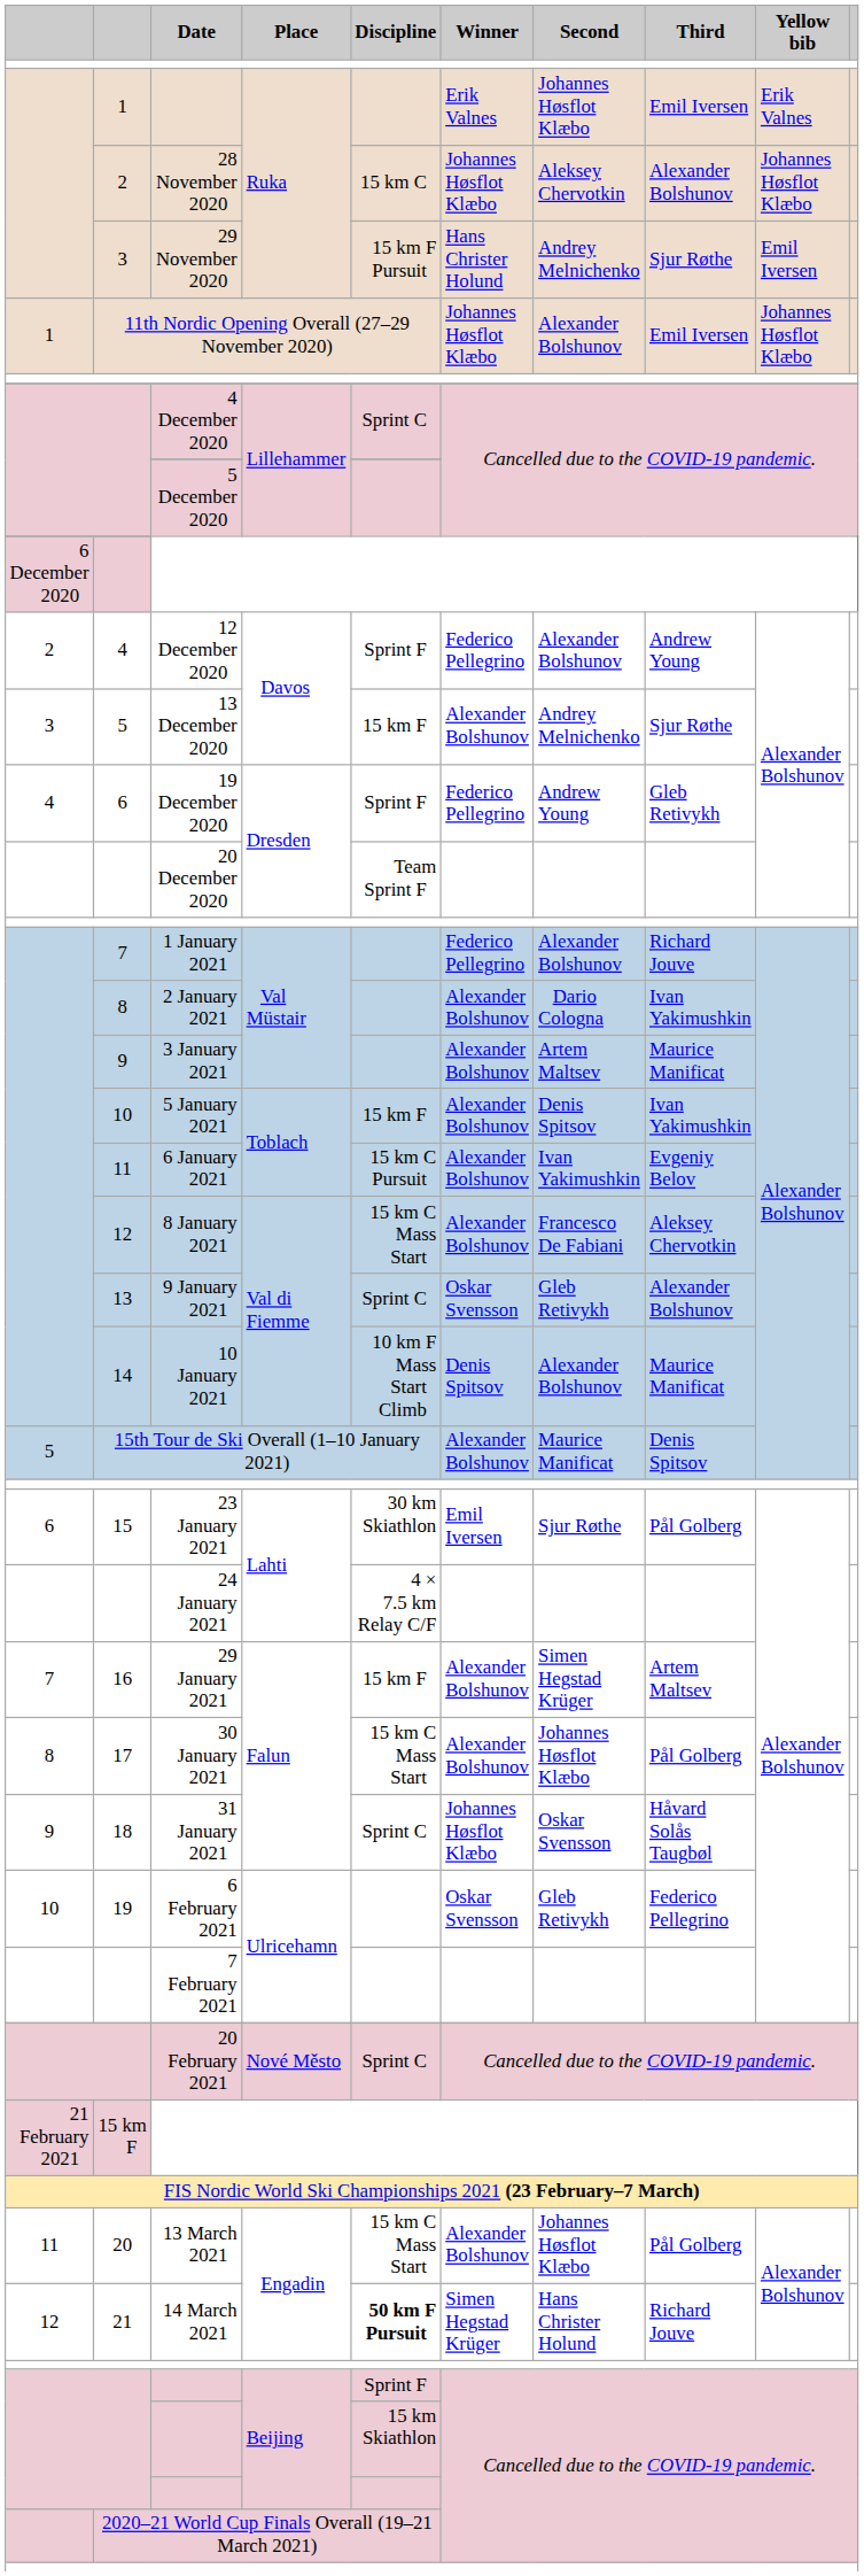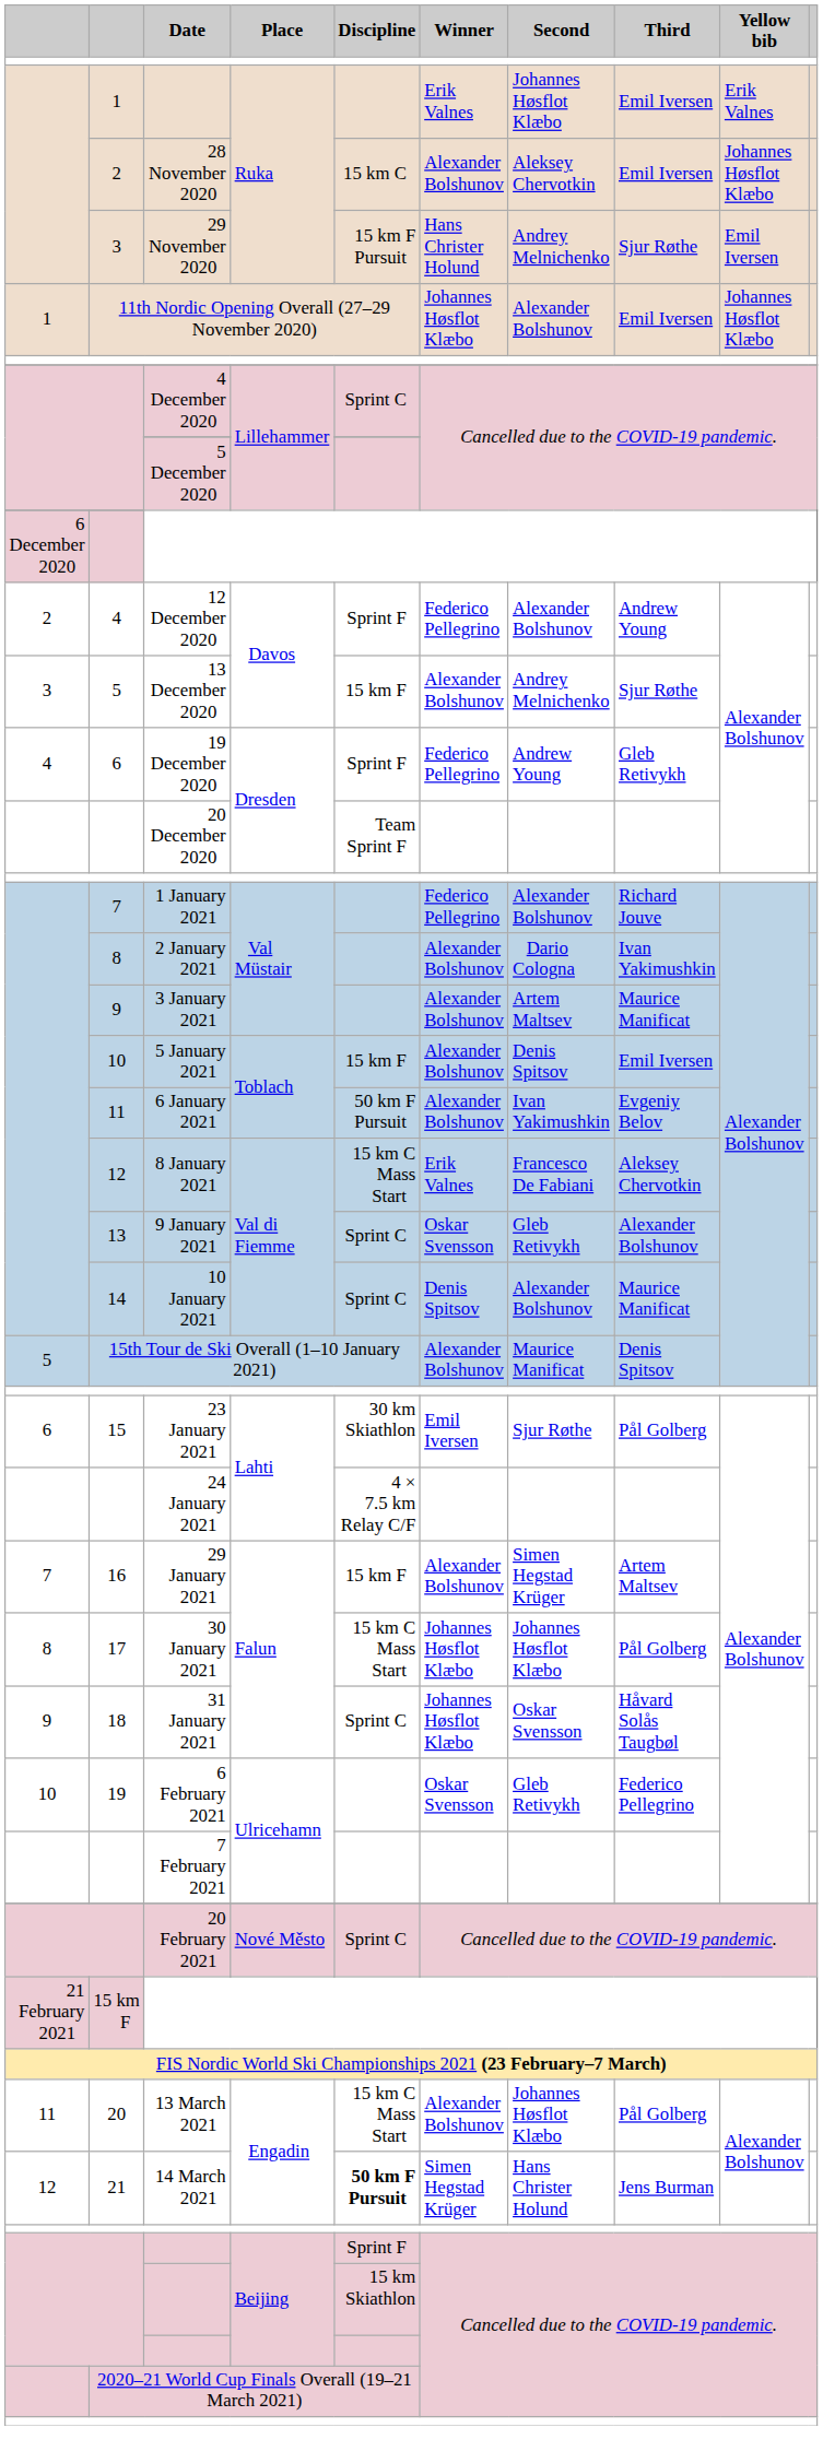28 November 2020 | Winner: Johannes Høsflot Klæbo -> Alexander Bolshunov
28 November 2020 | Third: Alexander Bolshunov -> Emil Iversen
5 January 2021 | Third: Ivan Yakimushkin -> Emil Iversen
6 January 2021 | Discipline: 15 km C Pursuit -> 50 km F Pursuit
8 January 2021 | Winner: Alexander Bolshunov -> Erik Valnes
10 January 2021 | Discipline: 10 km F Mass Start Climb -> Sprint C
30 January 2021 | Winner: Alexander Bolshunov -> Johannes Høsflot Klæbo
14 March 2021 | Third: Richard Jouve -> Jens Burman
